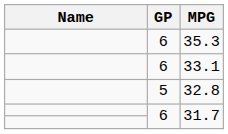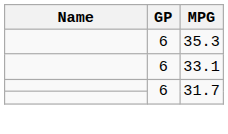- row: 5 | 32.8
